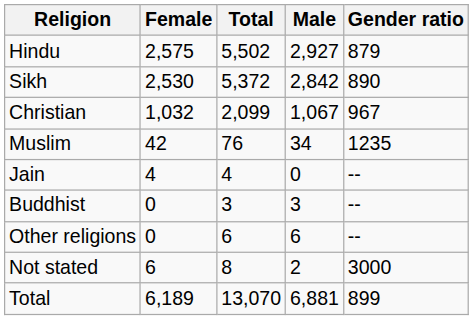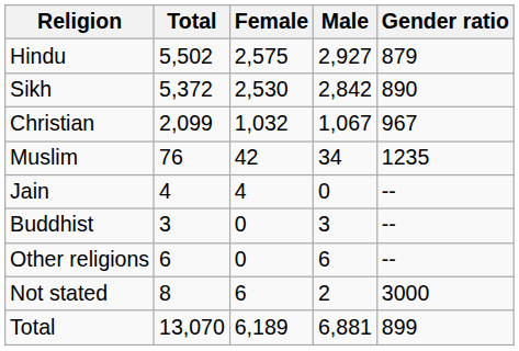columns swapped: Total <-> Female
